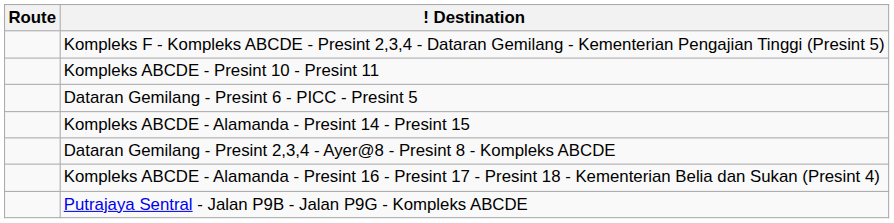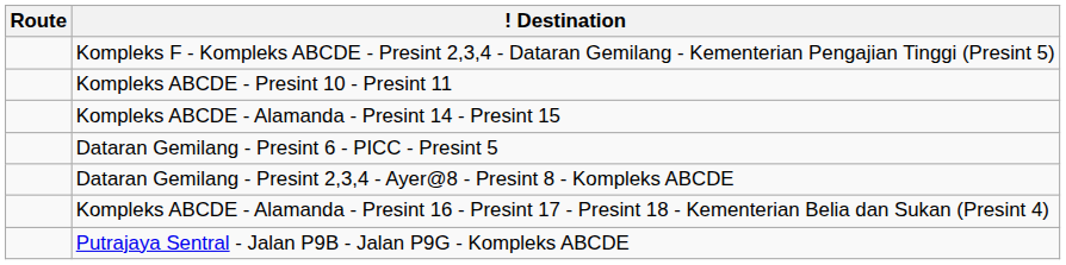rows swapped: Kompleks ABCDE - Alamanda - Presint 14 - Presint 15 <-> Dataran Gemilang - Presint 6 - PICC - Presint 5
